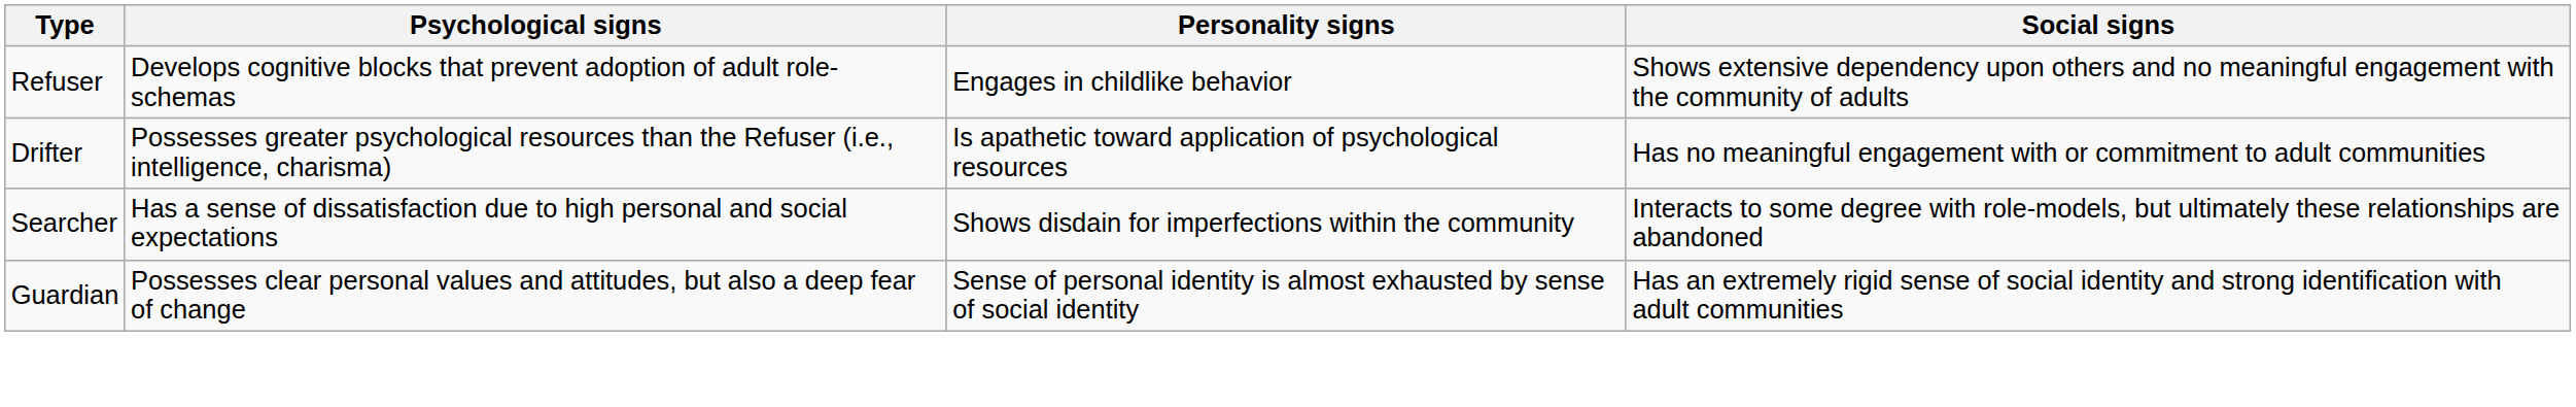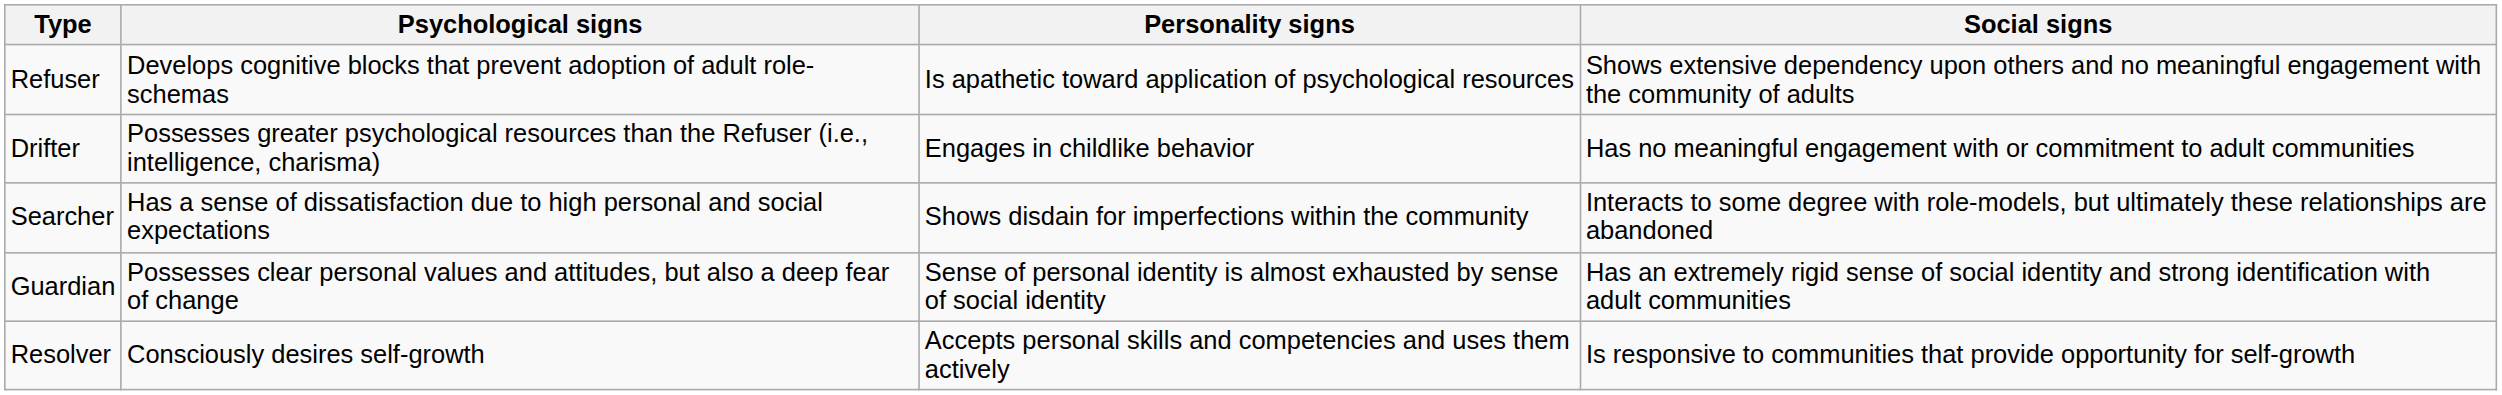Refuser | Personality signs: Engages in childlike behavior -> Is apathetic toward application of psychological resources
Drifter | Personality signs: Is apathetic toward application of psychological resources -> Engages in childlike behavior
+ row: Resolver | Consciously desires self-growth | Accepts personal skills and competencies and uses them actively | Is responsive to communities that provide opportunity for self-growth
